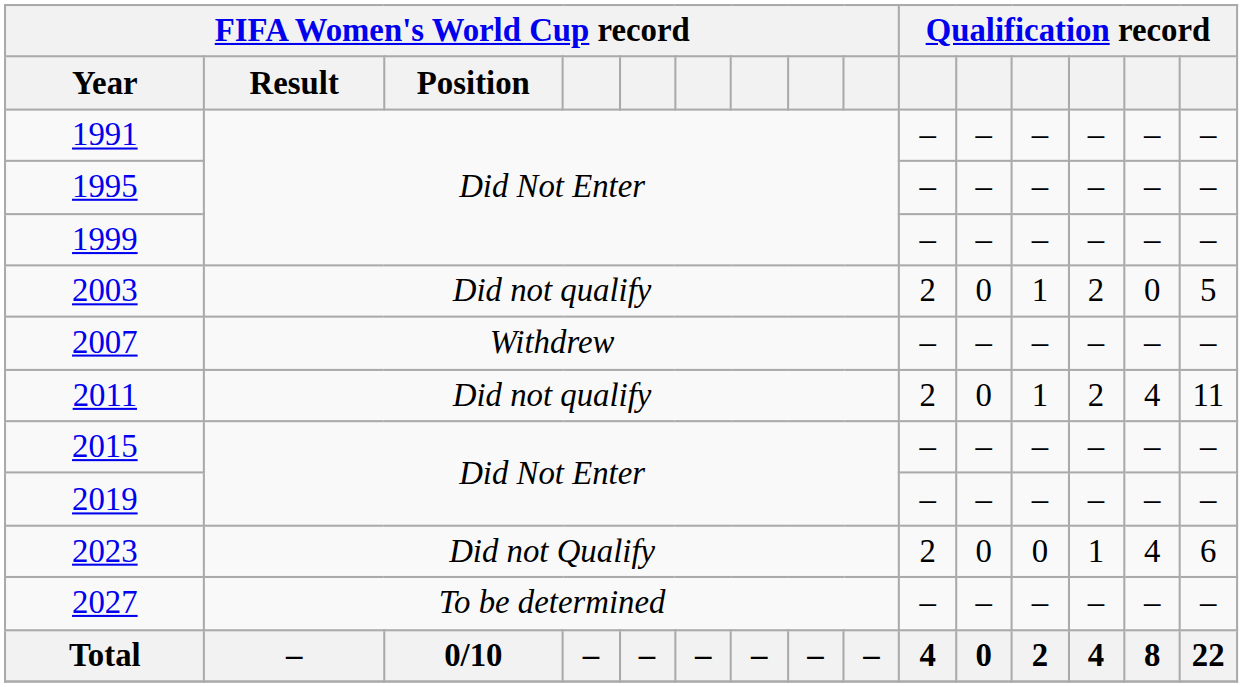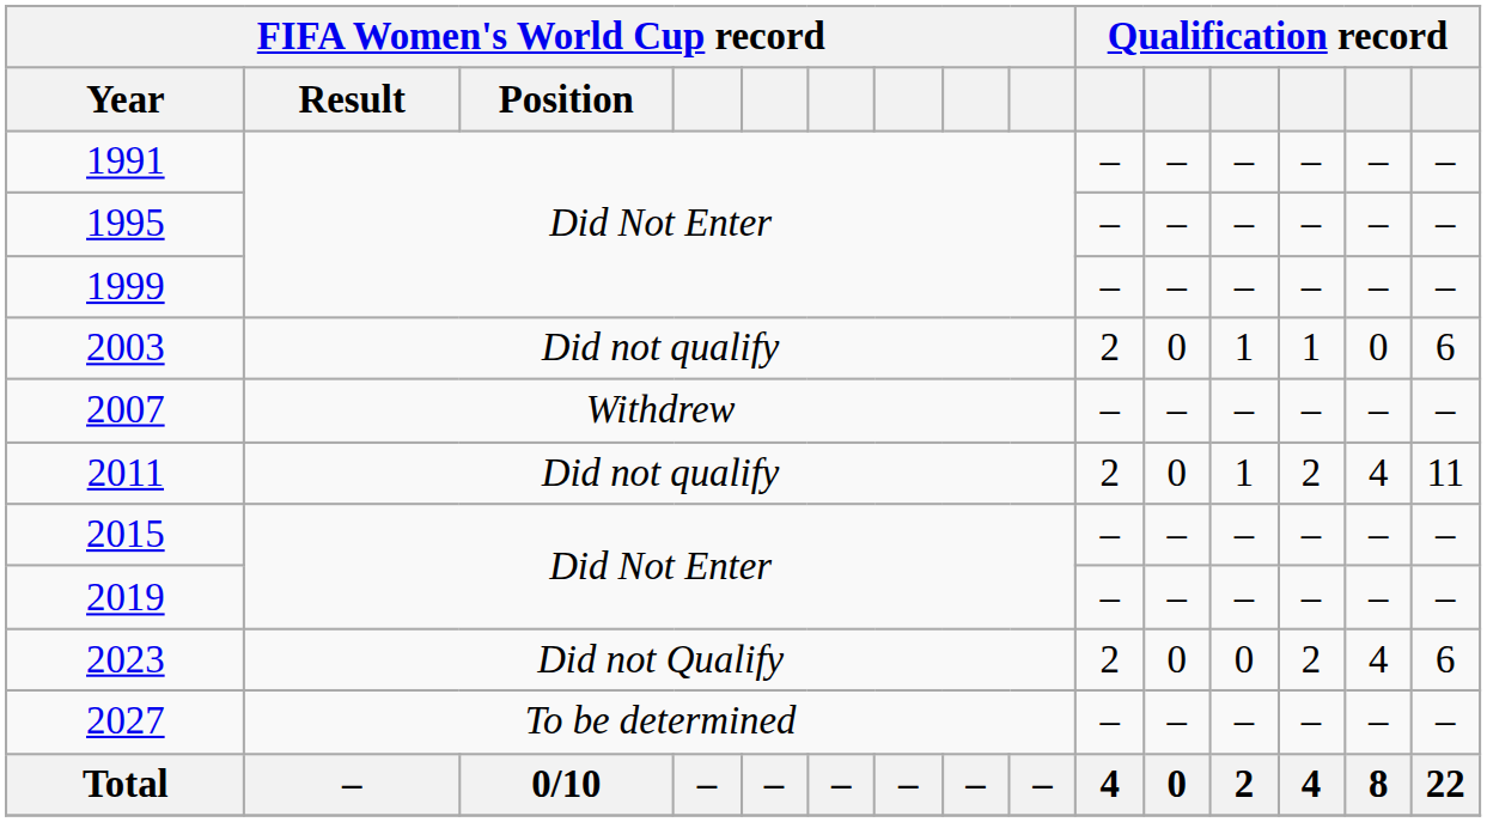2003 | column 13: 2 -> 1
2003 | column 15: 5 -> 6
2023 | column 13: 1 -> 2
